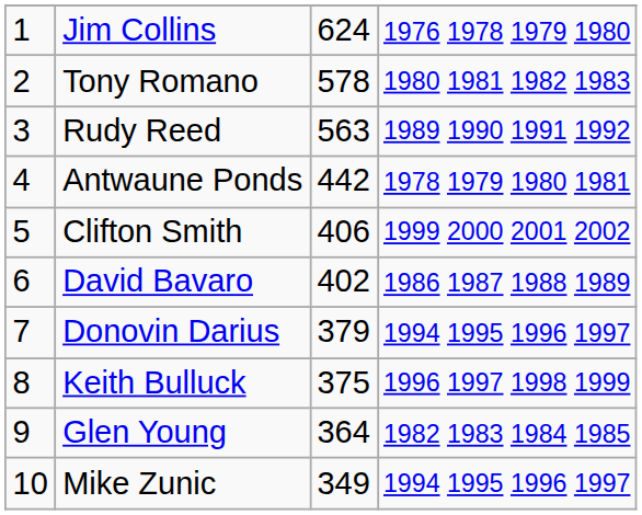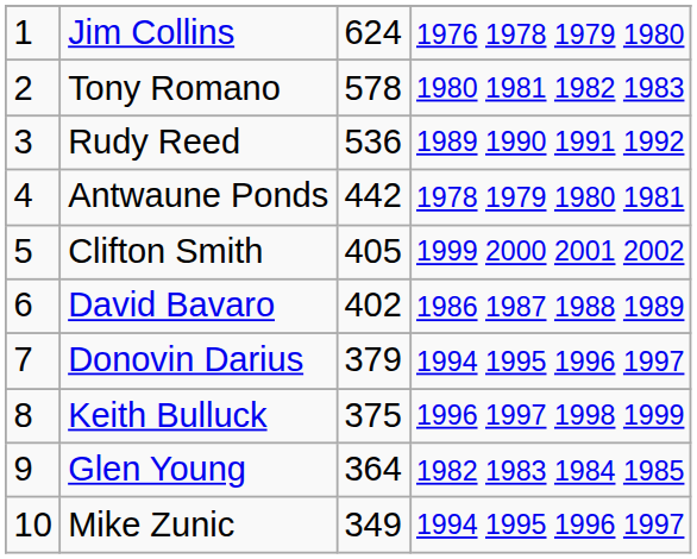Rudy Reed | column 3: 563 -> 536
Clifton Smith | column 3: 406 -> 405
